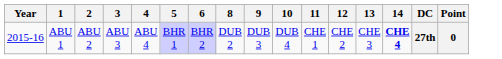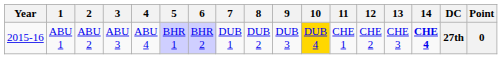+ column: 7 | DUB 1
ABU 1 | 10: no background -> gold background
